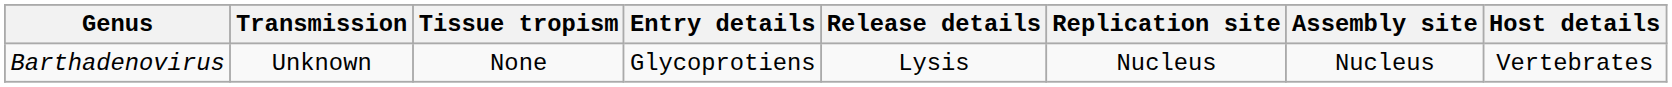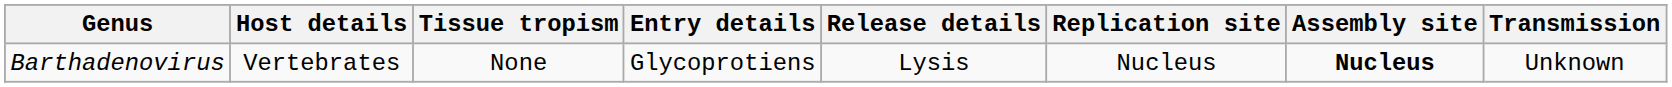columns swapped: Host details <-> Transmission
Barthadenovirus | Assembly site: normal -> bold
